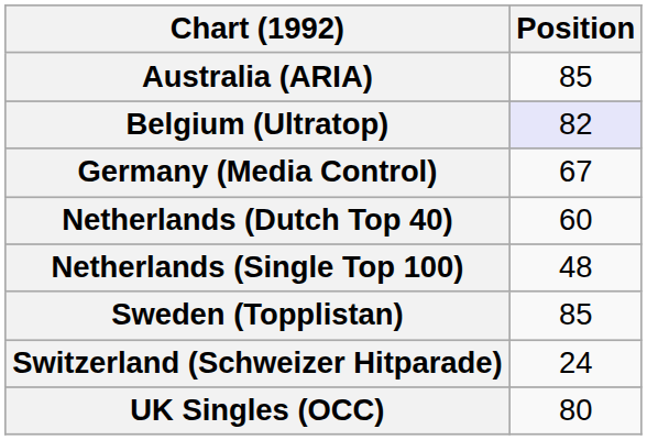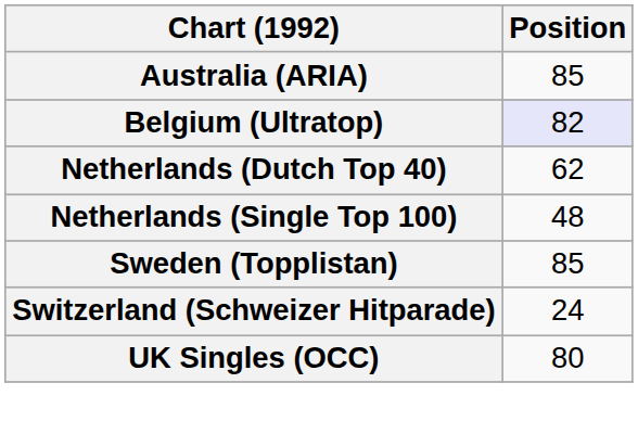- row: Germany (Media Control) | 67
Netherlands (Dutch Top 40) | Position: 60 -> 62
